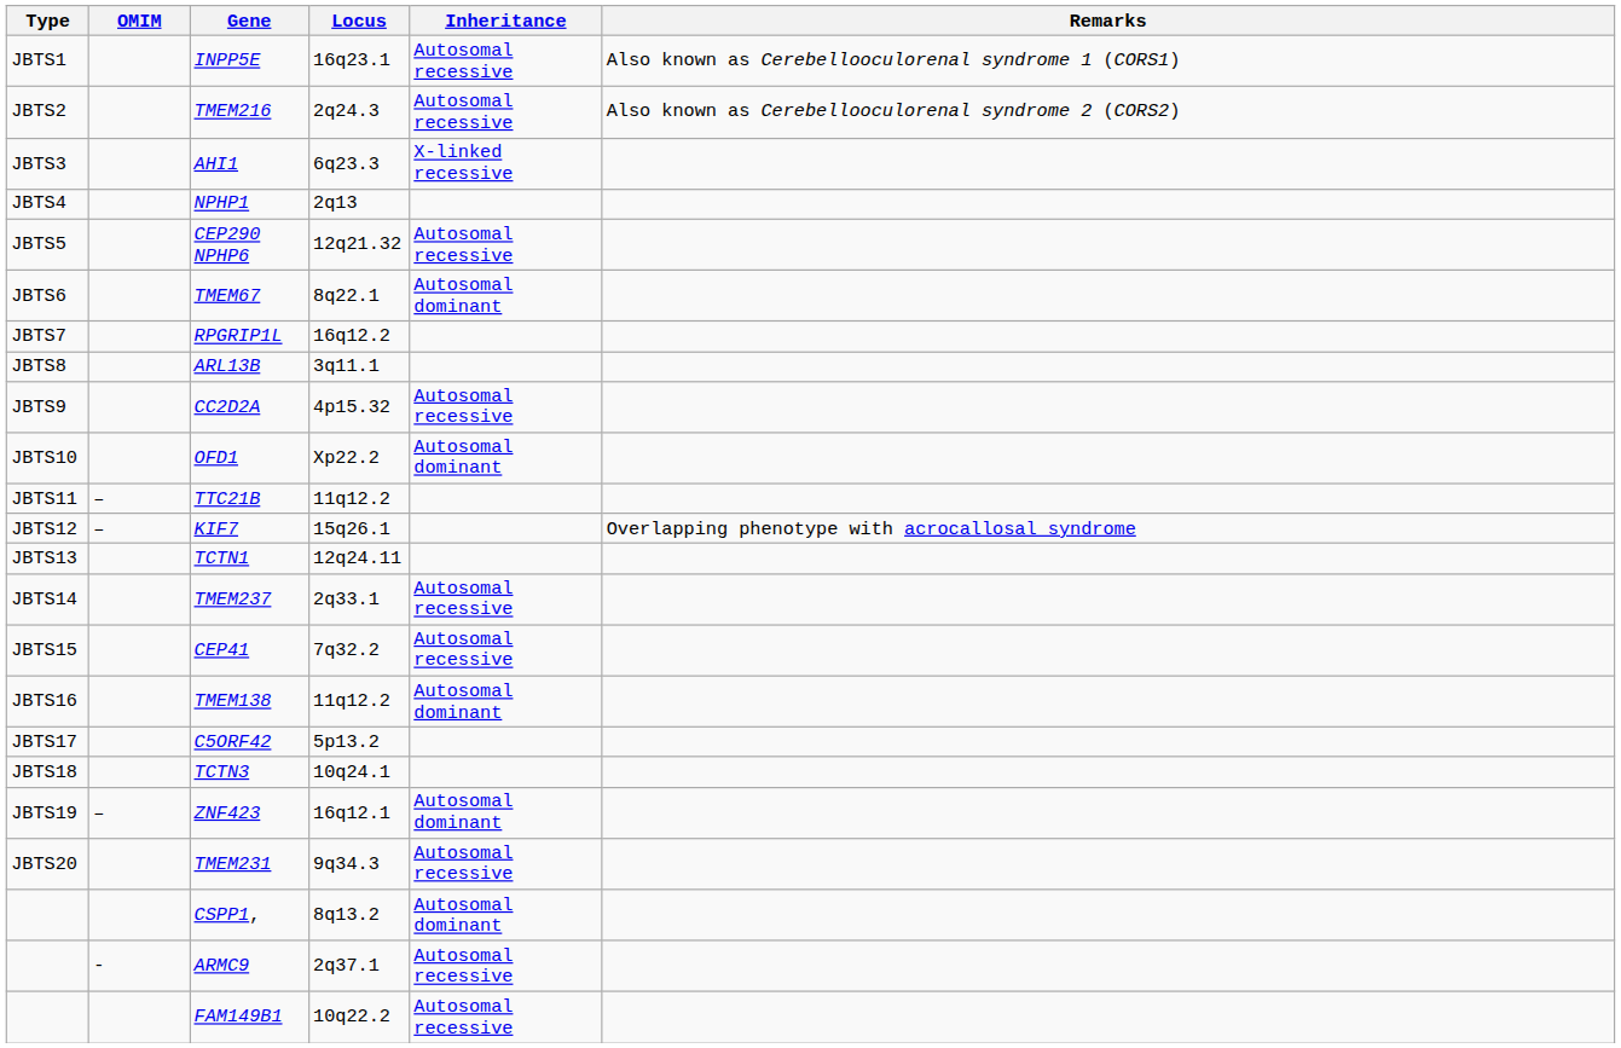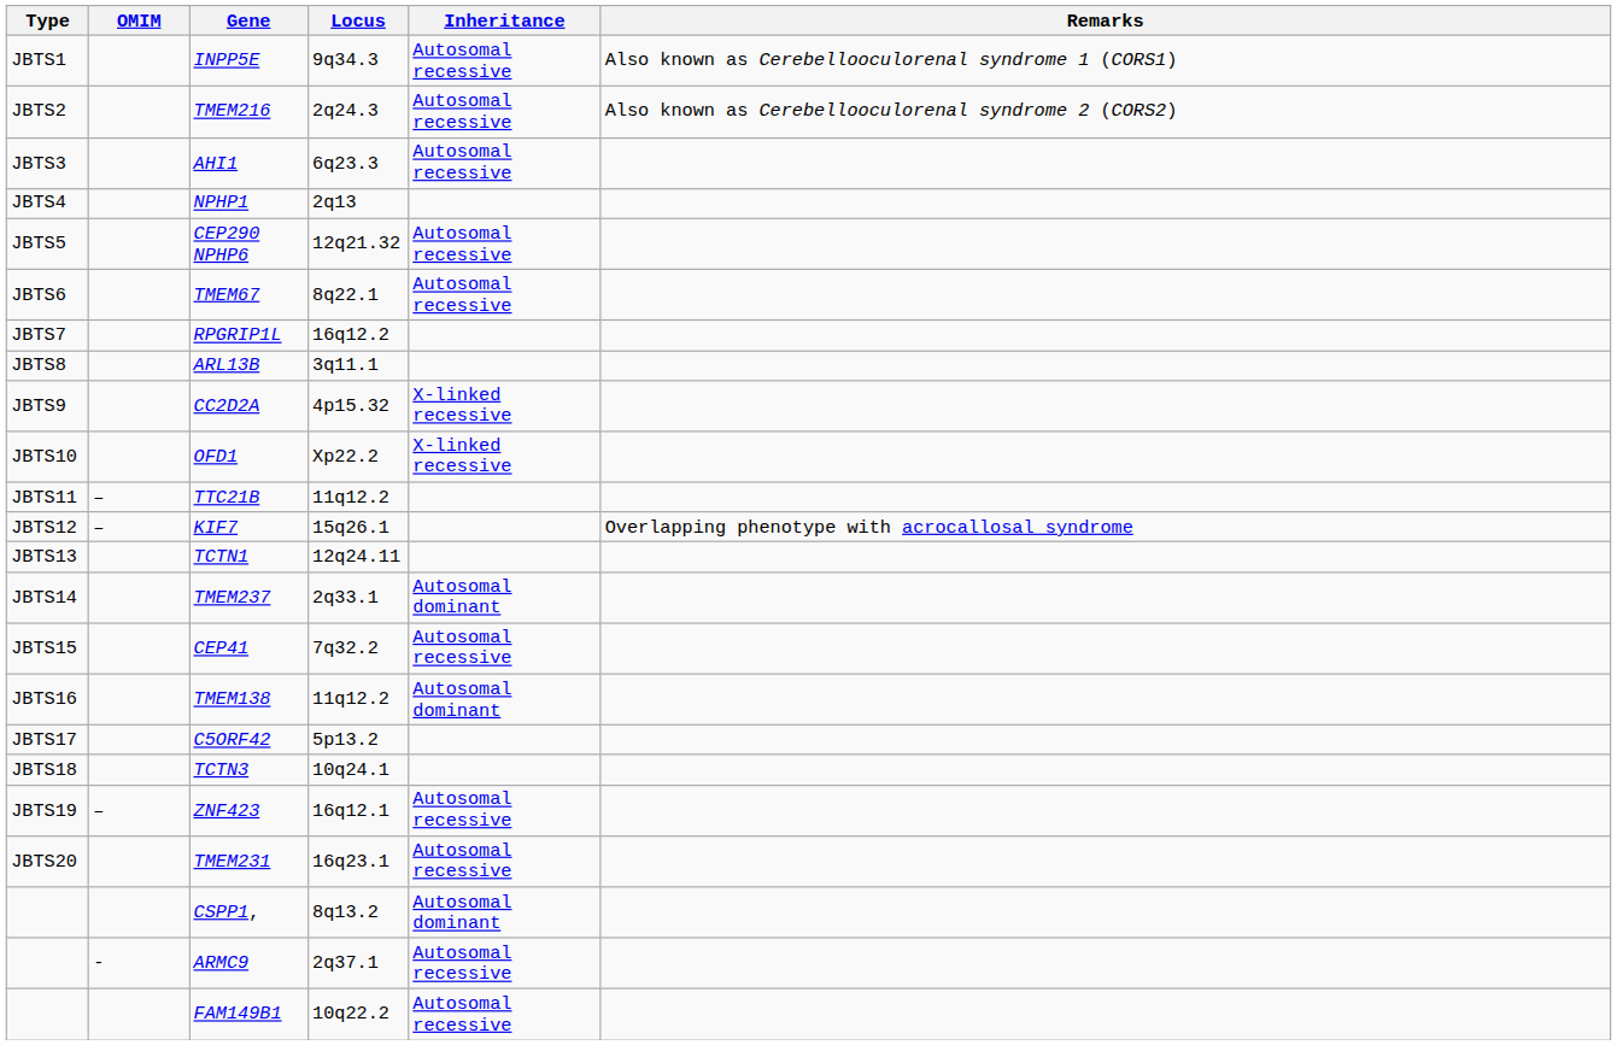INPP5E | Locus: 16q23.1 -> 9q34.3
AHI1 | Inheritance: X-linked recessive -> Autosomal recessive
TMEM67 | Inheritance: Autosomal dominant -> Autosomal recessive
CC2D2A | Inheritance: Autosomal recessive -> X-linked recessive
OFD1 | Inheritance: Autosomal dominant -> X-linked recessive
TMEM237 | Inheritance: Autosomal recessive -> Autosomal dominant
ZNF423 | Inheritance: Autosomal dominant -> Autosomal recessive
TMEM231 | Locus: 9q34.3 -> 16q23.1
